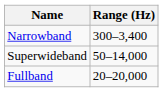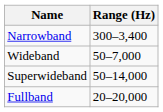+ row: Wideband | 50–7,000
